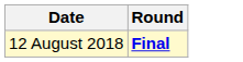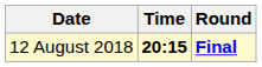+ column: Time | 20:15
